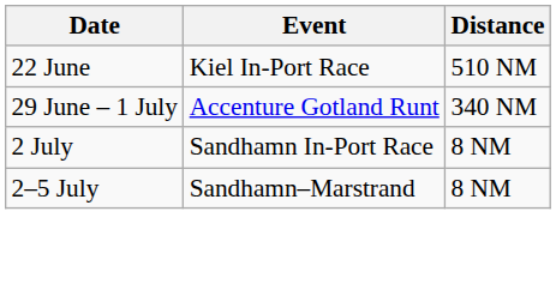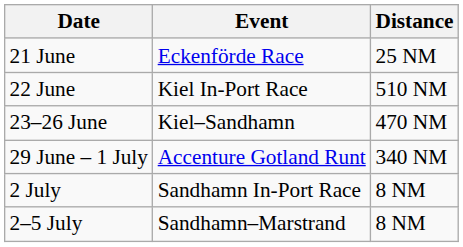+ row: 21 June | Eckenförde Race | 25 NM
+ row: 23–26 June | Kiel–Sandhamn | 470 NM
